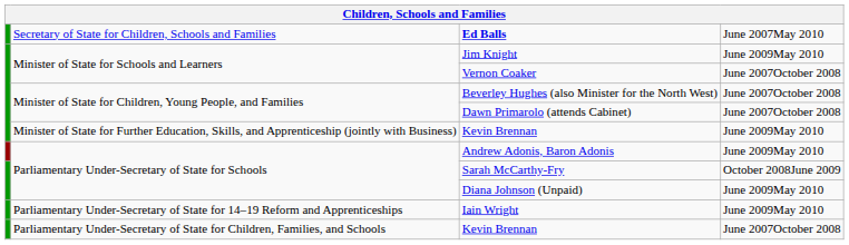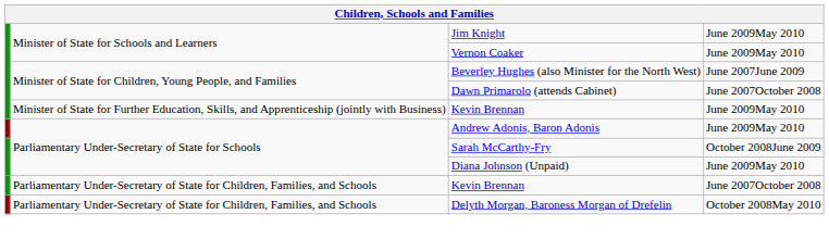- row: Secretary of State for Children, Schools and Families | Ed Balls | June 2007May 2010
Vernon Coaker | column 4: June 2007October 2008 -> June 2009May 2010
Beverley Hughes (also Minister for the North West) | column 4: June 2007October 2008 -> June 2007June 2009
- row: Parliamentary Under-Secretary of State for 14–19 Reform and Apprenticeships | Iain Wright | June 2009May 2010
+ row: Parliamentary Under-Secretary of State for Children, Families, and Schools | Delyth Morgan, Baroness Morgan of Drefelin | October 2008May 2010
